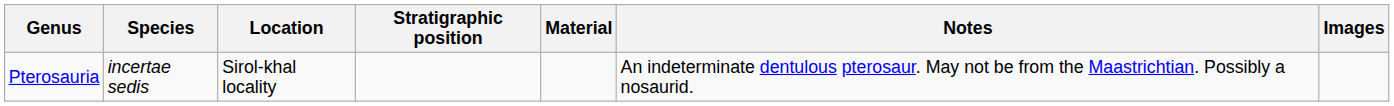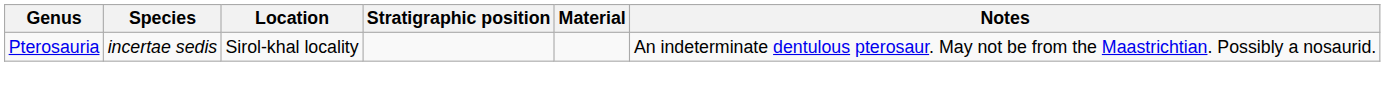- column: Images
